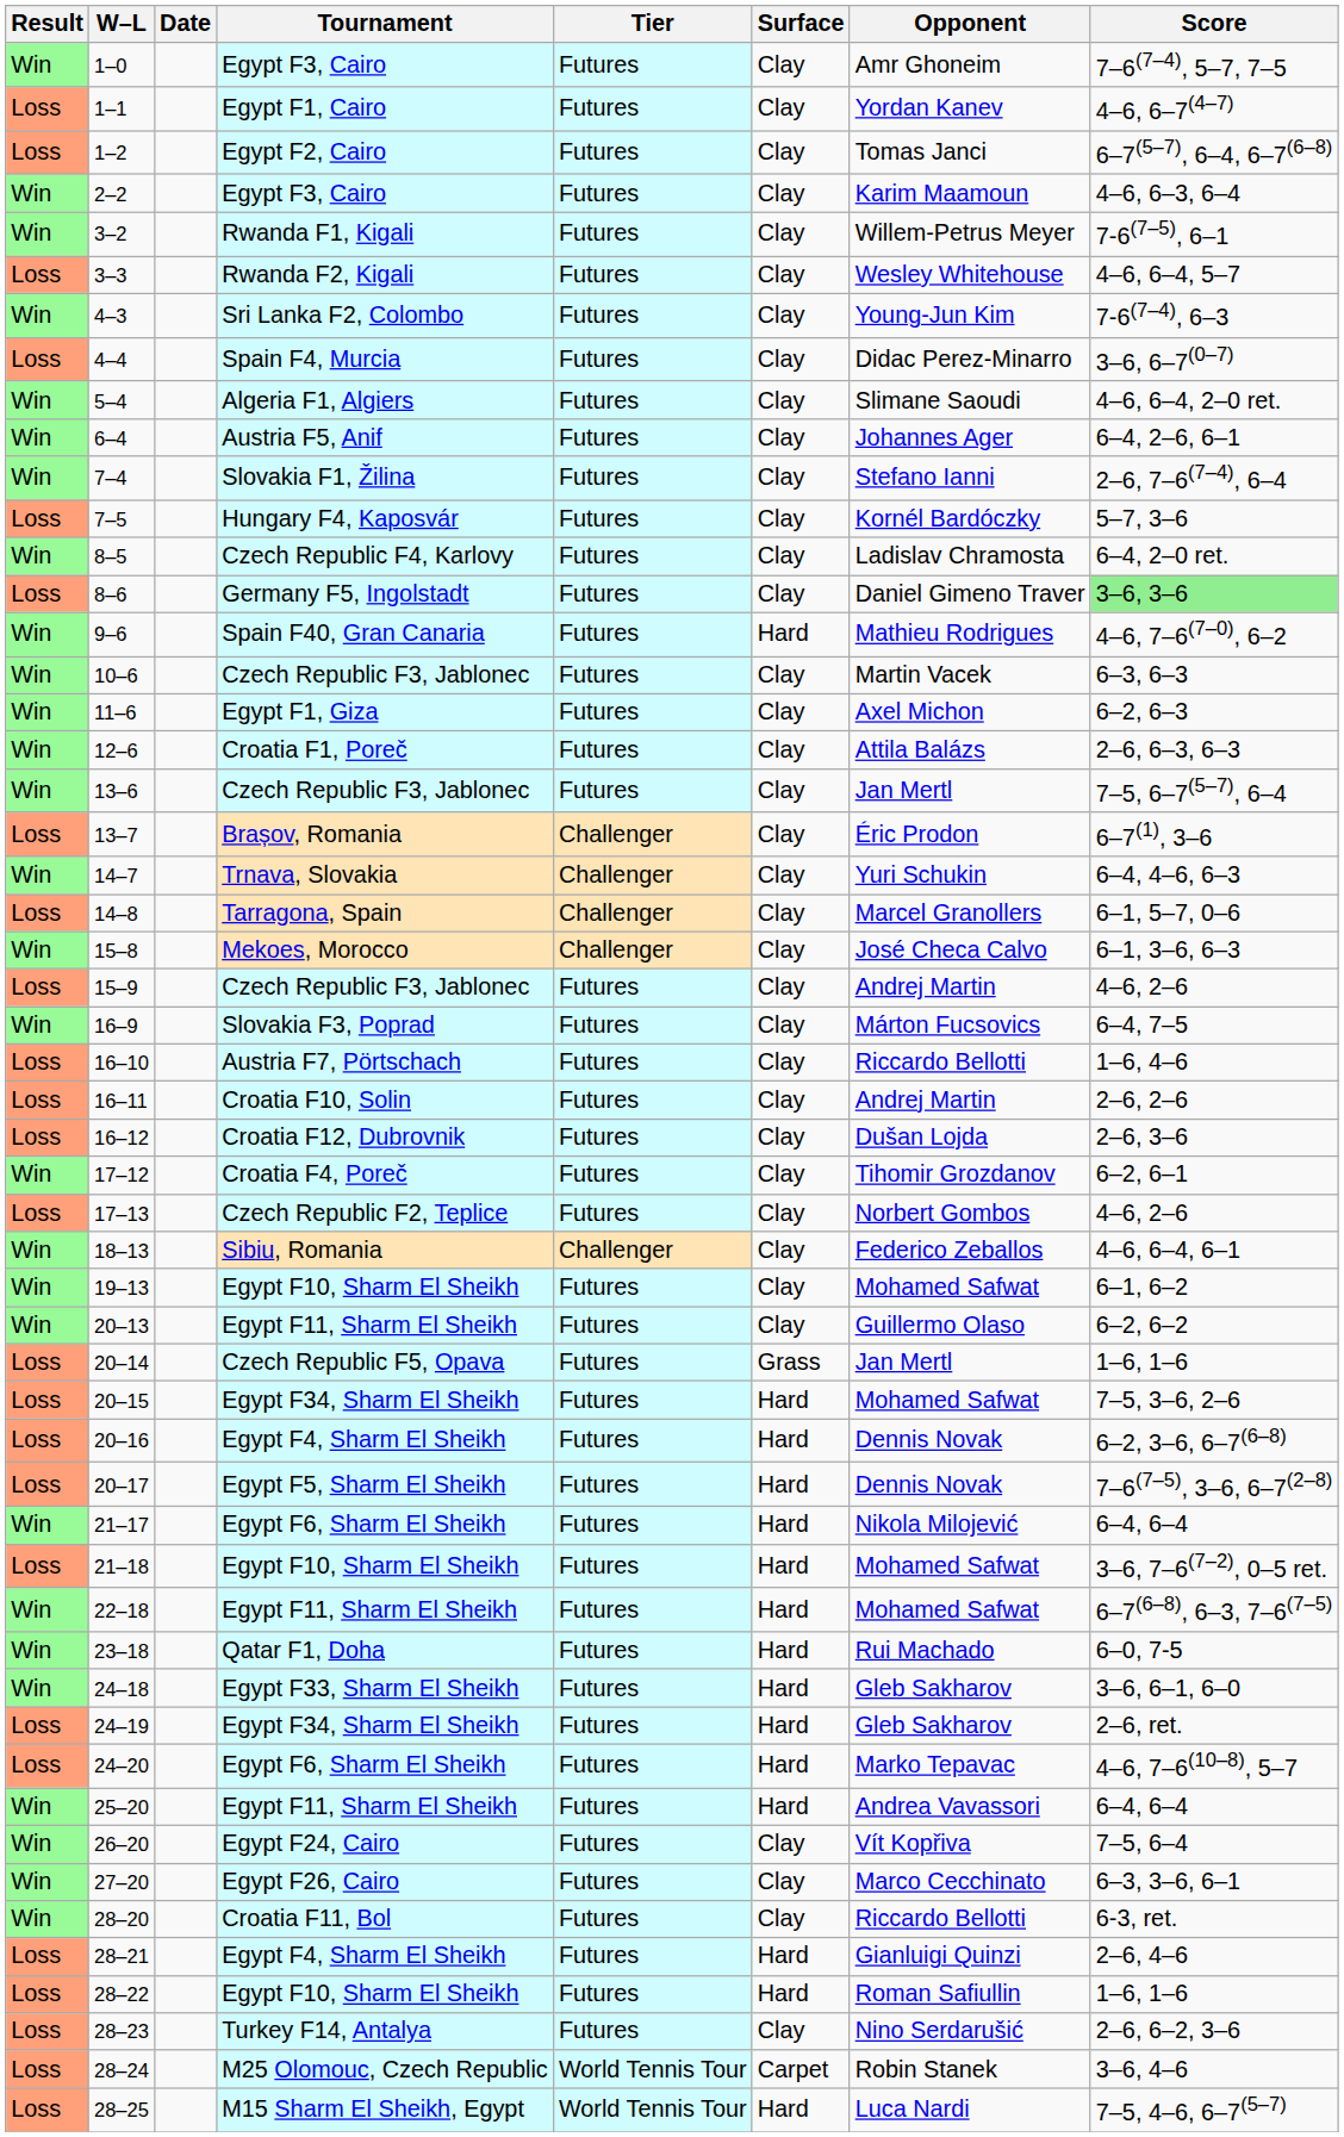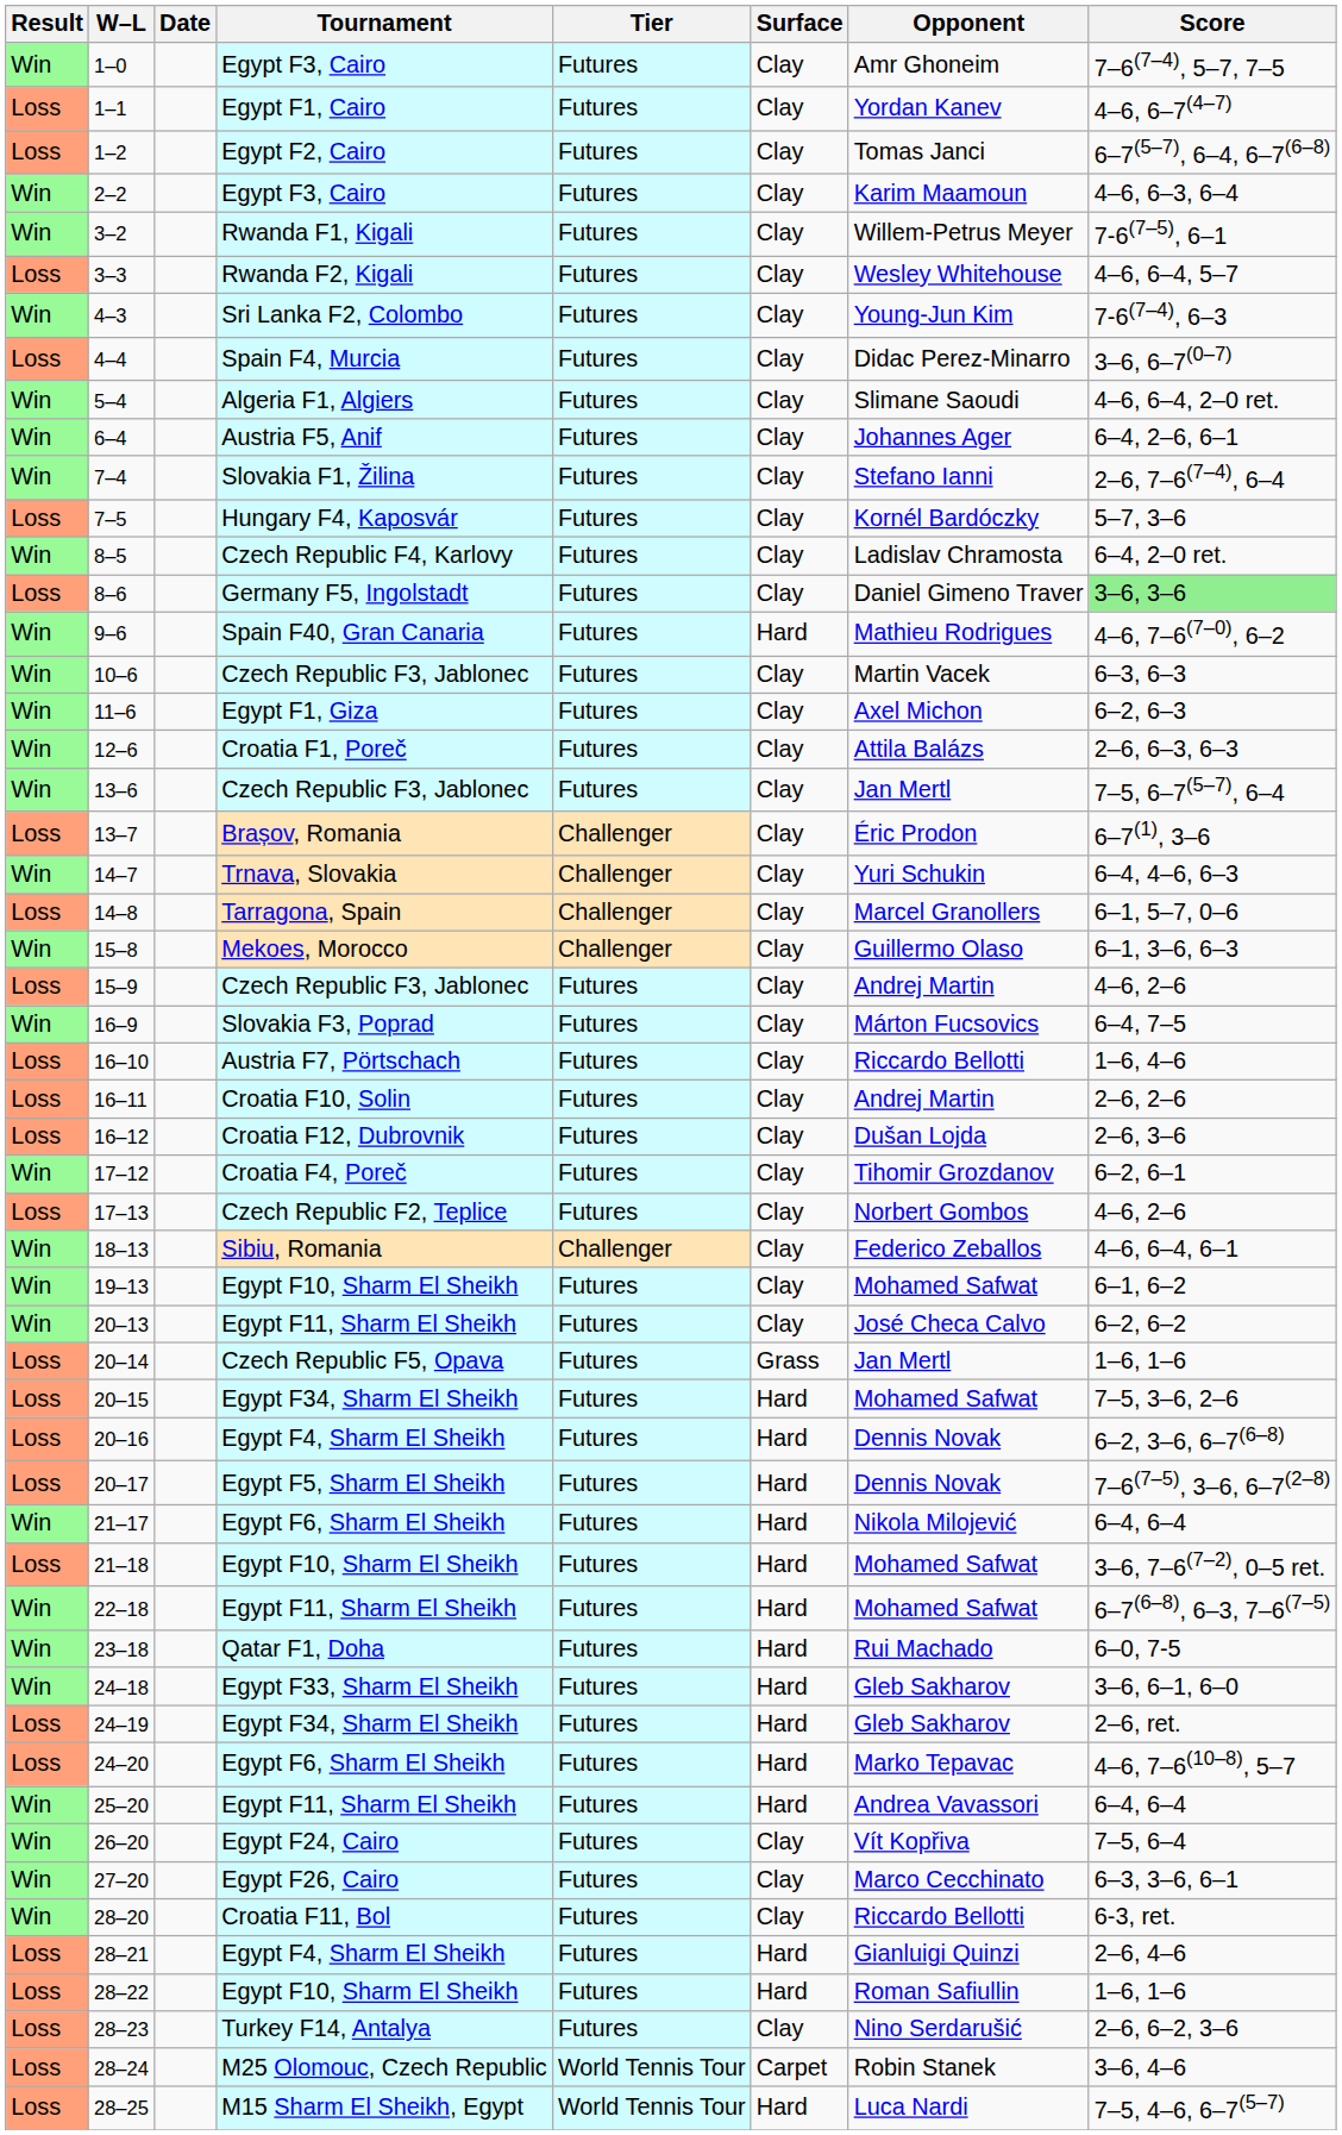15–8 | Opponent: José Checa Calvo -> Guillermo Olaso
20–13 | Opponent: Guillermo Olaso -> José Checa Calvo
